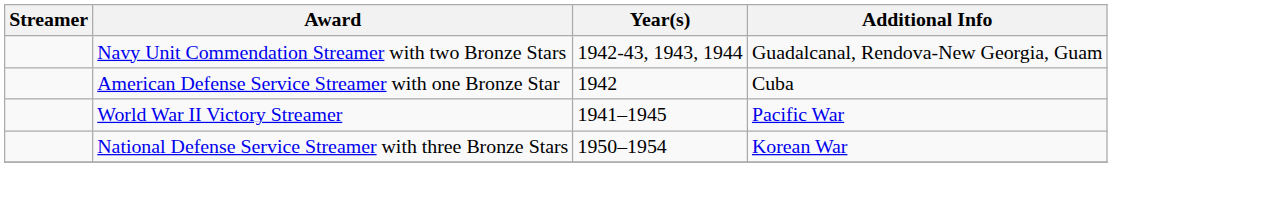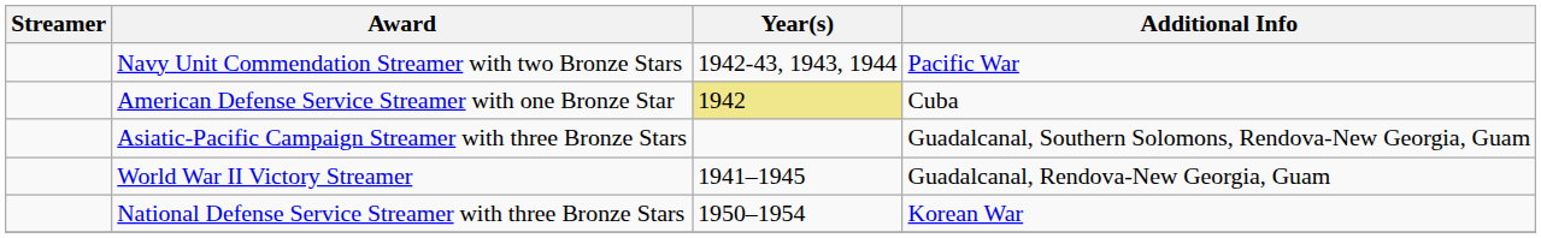Navy Unit Commendation Streamer with two Bronze Stars | Additional Info: Guadalcanal, Rendova-New Georgia, Guam -> Pacific War
American Defense Service Streamer with one Bronze Star | Year(s): no background -> khaki background
+ row: Asiatic-Pacific Campaign Streamer with three Bronze Stars | Guadalcanal, Southern Solomons, Rendova-New Georgia, Guam
World War II Victory Streamer | Additional Info: Pacific War -> Guadalcanal, Rendova-New Georgia, Guam
